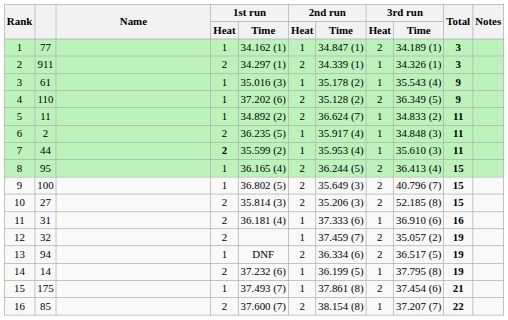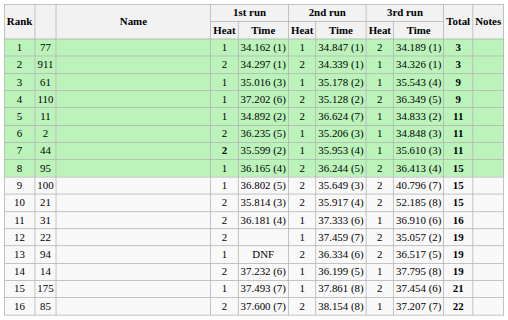6 | 2nd run / Time: 35.917 (4) -> 35.206 (3)
10 | column 2: 27 -> 21
10 | 2nd run / Time: 35.206 (3) -> 35.917 (4)
12 | column 2: 32 -> 22
